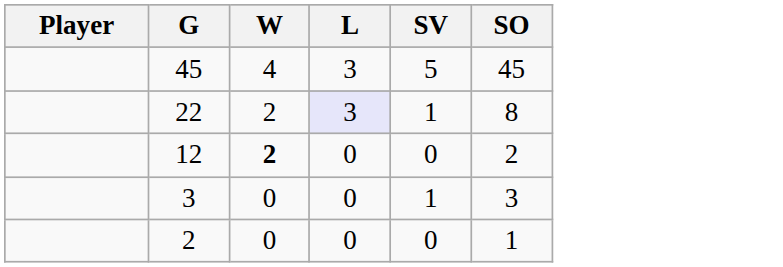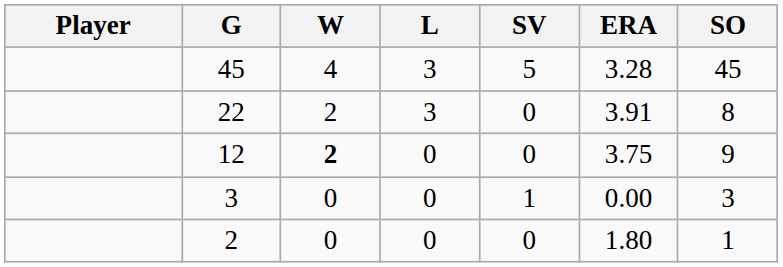+ column: ERA | 3.28 | 3.91 | 3.75 | 0.00 | 1.80
22 | L: lavender background -> no background
22 | SV: 1 -> 0
12 | SO: 2 -> 9
